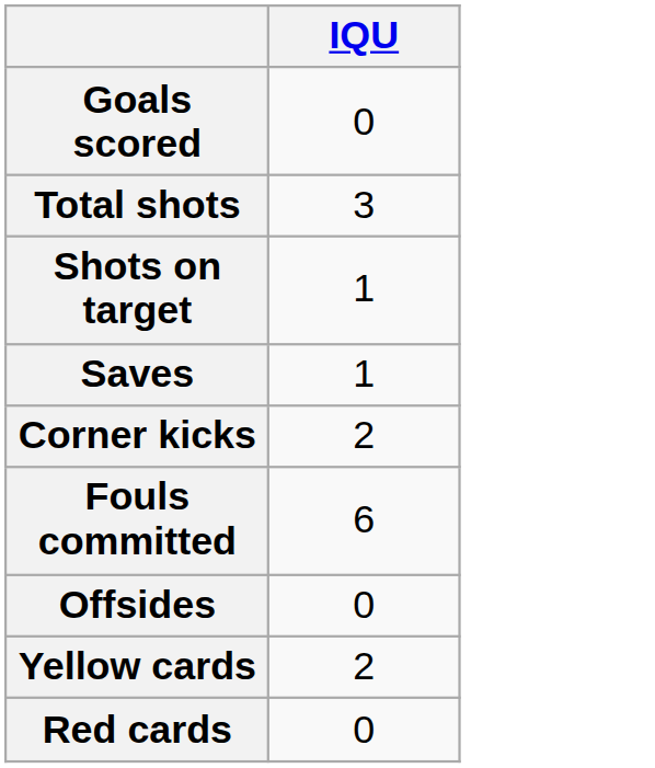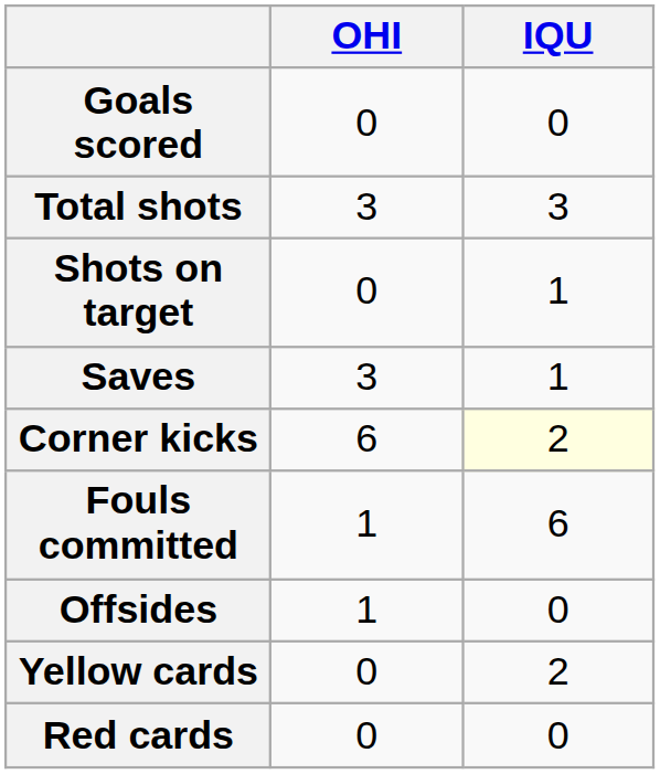+ column: OHI | 0 | 3 | 0 | 3 | 6 | 1 | 1 | 0 | 0
Corner kicks | IQU: no background -> lightyellow background
